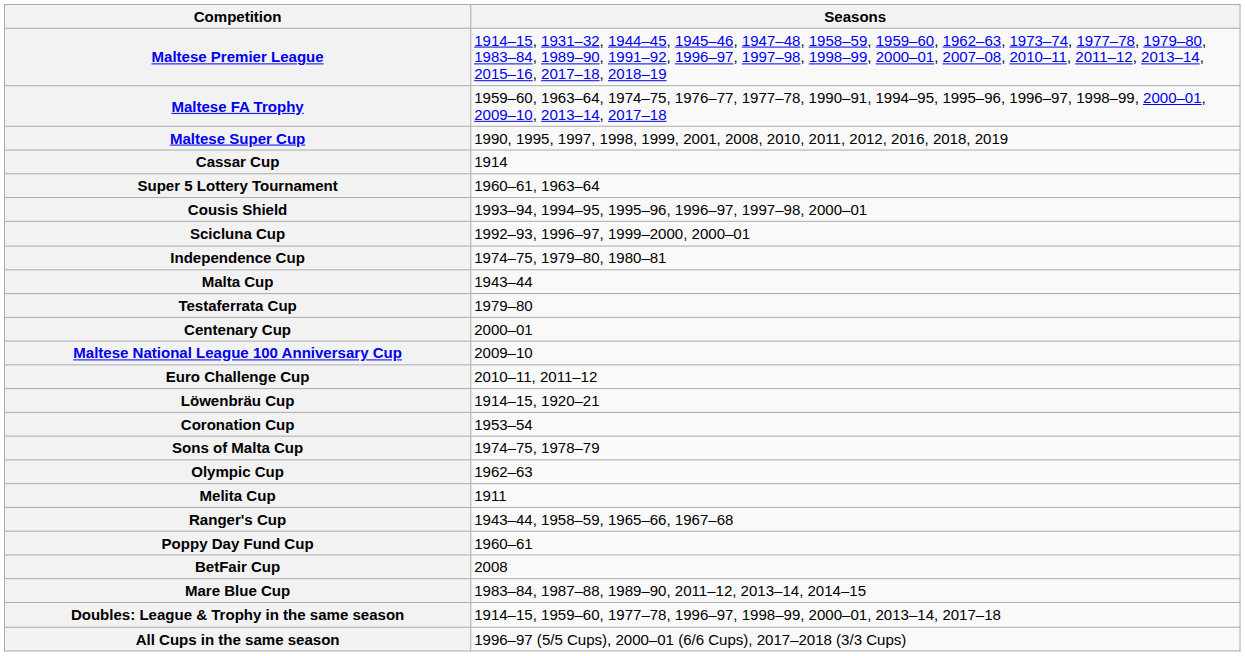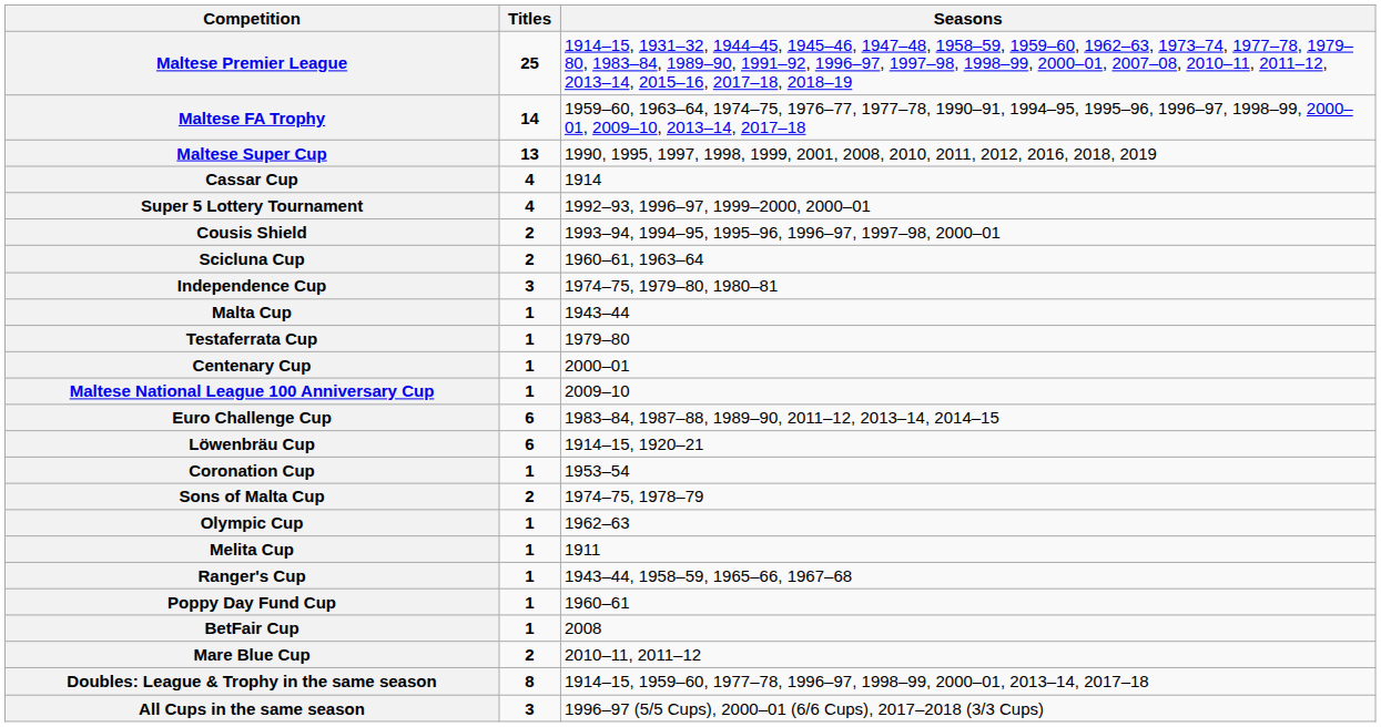+ column: Titles | 25 | 14 | 13 | 4 | 4 | 2 | 2 | 3 | 1 | 1 | 1 | 1 | 6 | 6 | 1 | 2 | 1 | 1 | 1 | 1 | 1 | 2 | 8 | 3
Super 5 Lottery Tournament | Seasons: 1960–61, 1963–64 -> 1992–93, 1996–97, 1999–2000, 2000–01
Scicluna Cup | Seasons: 1992–93, 1996–97, 1999–2000, 2000–01 -> 1960–61, 1963–64
Euro Challenge Cup | Seasons: 2010–11, 2011–12 -> 1983–84, 1987–88, 1989–90, 2011–12, 2013–14, 2014–15
Mare Blue Cup | Seasons: 1983–84, 1987–88, 1989–90, 2011–12, 2013–14, 2014–15 -> 2010–11, 2011–12
